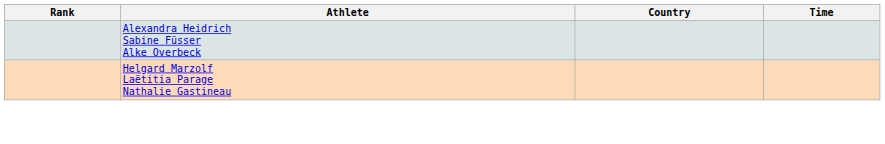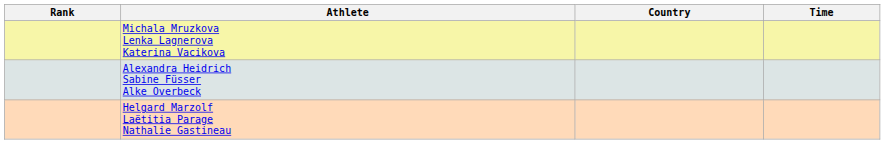+ row: Michala Mruzkova Lenka Lagnerova Katerina Vacikova
